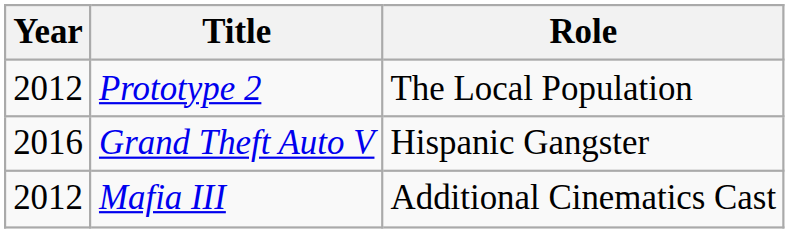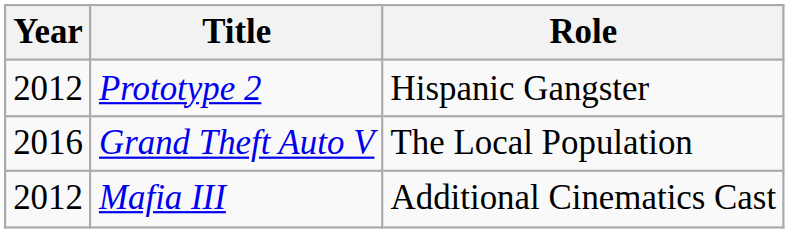Prototype 2 | Role: The Local Population -> Hispanic Gangster
Grand Theft Auto V | Role: Hispanic Gangster -> The Local Population
